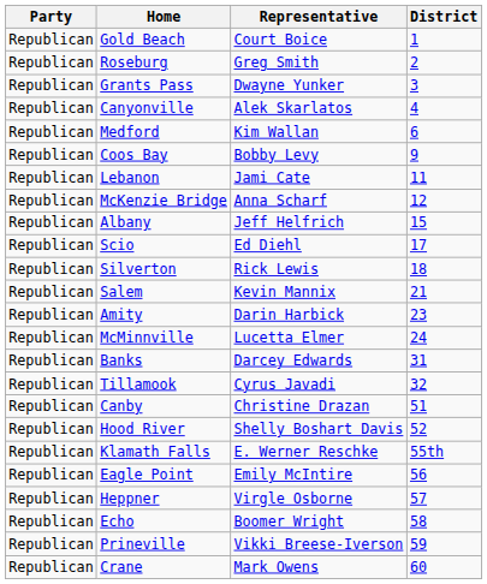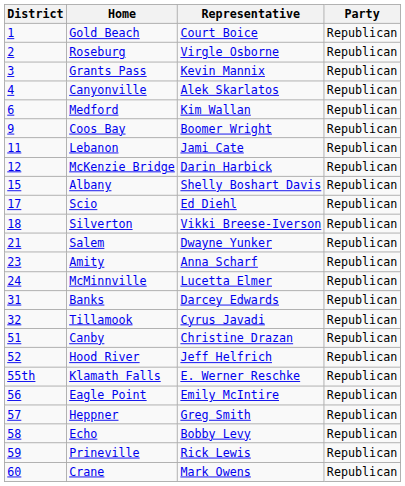columns swapped: District <-> Party
Roseburg | Representative: Greg Smith -> Virgle Osborne
Grants Pass | Representative: Dwayne Yunker -> Kevin Mannix
Coos Bay | Representative: Bobby Levy -> Boomer Wright
McKenzie Bridge | Representative: Anna Scharf -> Darin Harbick
Albany | Representative: Jeff Helfrich -> Shelly Boshart Davis
Silverton | Representative: Rick Lewis -> Vikki Breese-Iverson
Salem | Representative: Kevin Mannix -> Dwayne Yunker
Amity | Representative: Darin Harbick -> Anna Scharf
Hood River | Representative: Shelly Boshart Davis -> Jeff Helfrich
Heppner | Representative: Virgle Osborne -> Greg Smith
Echo | Representative: Boomer Wright -> Bobby Levy
Prineville | Representative: Vikki Breese-Iverson -> Rick Lewis
